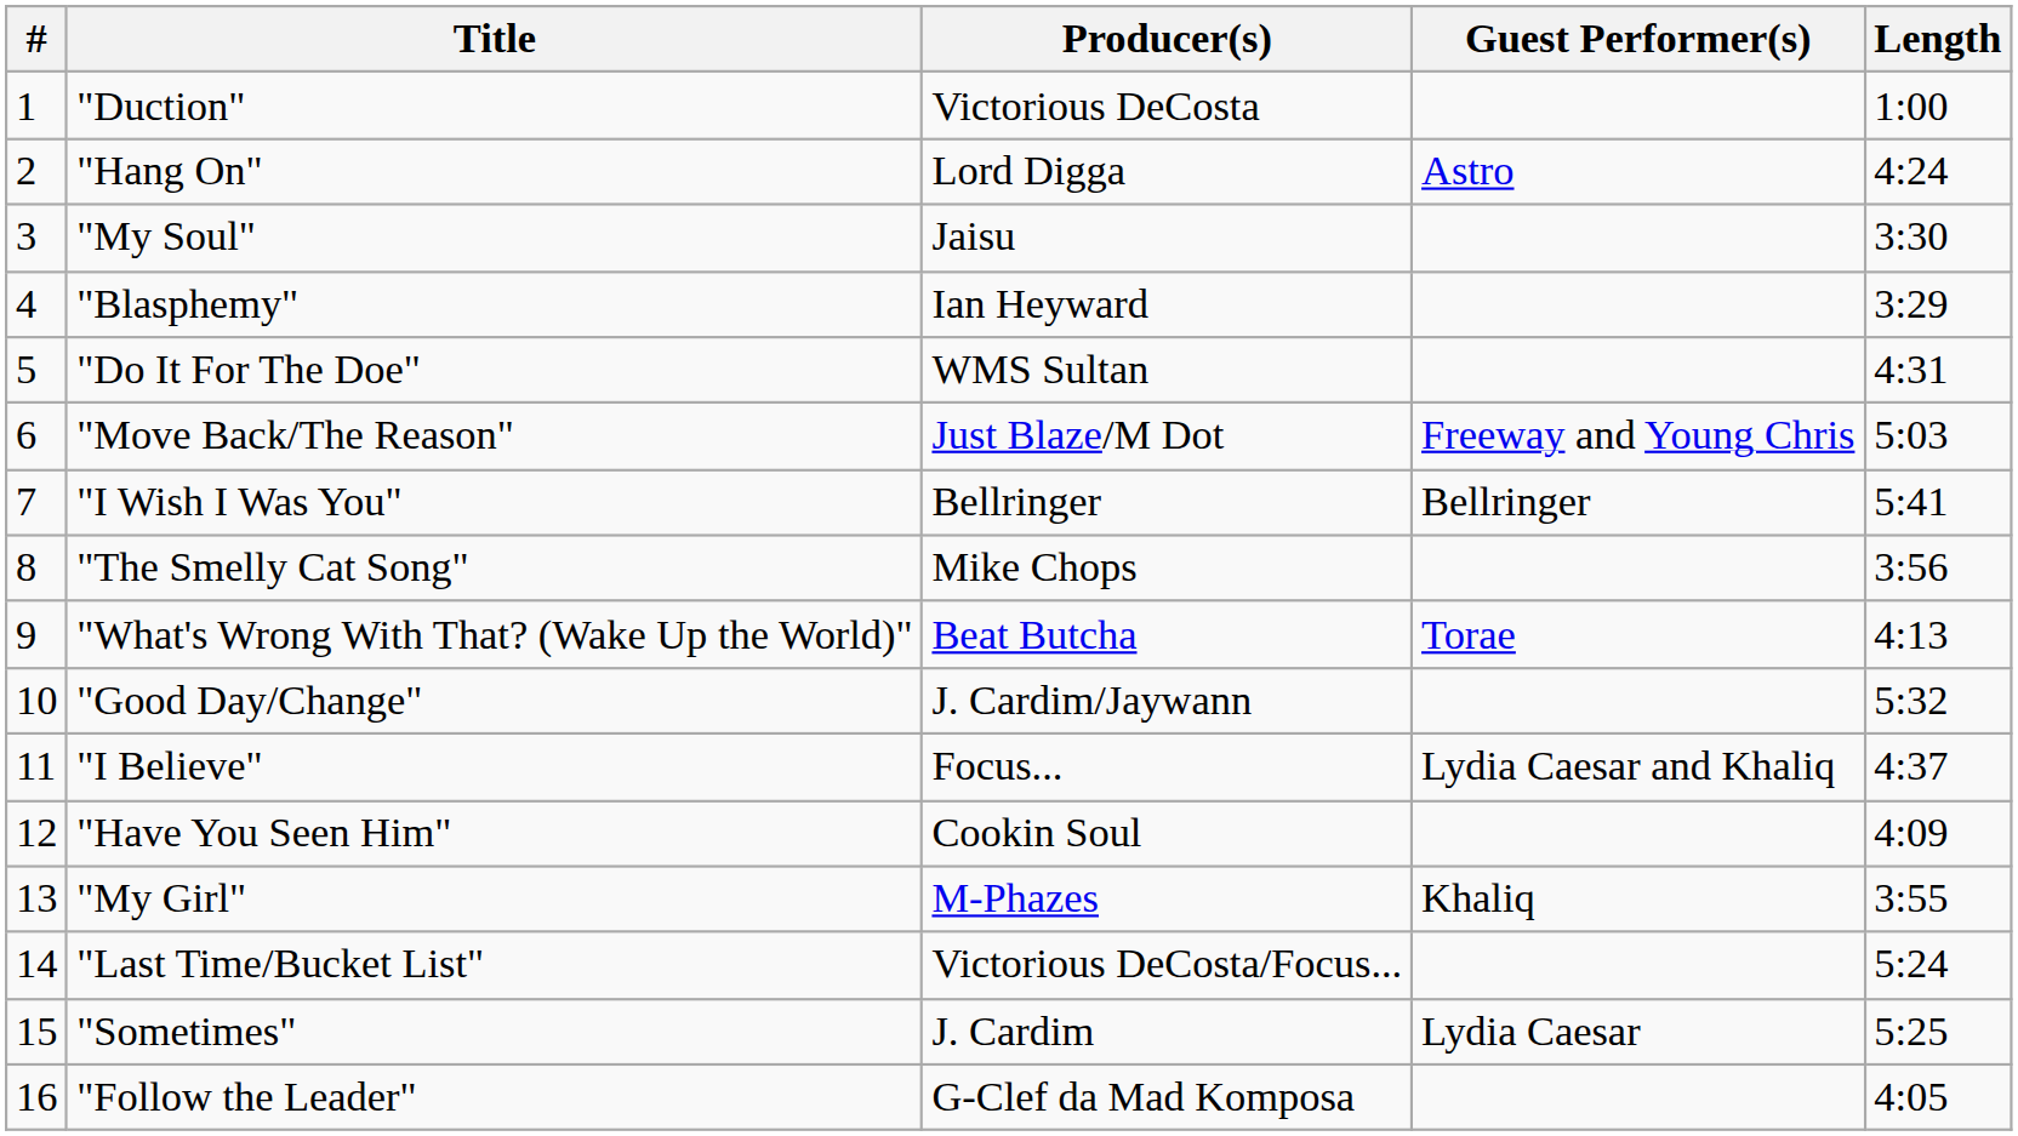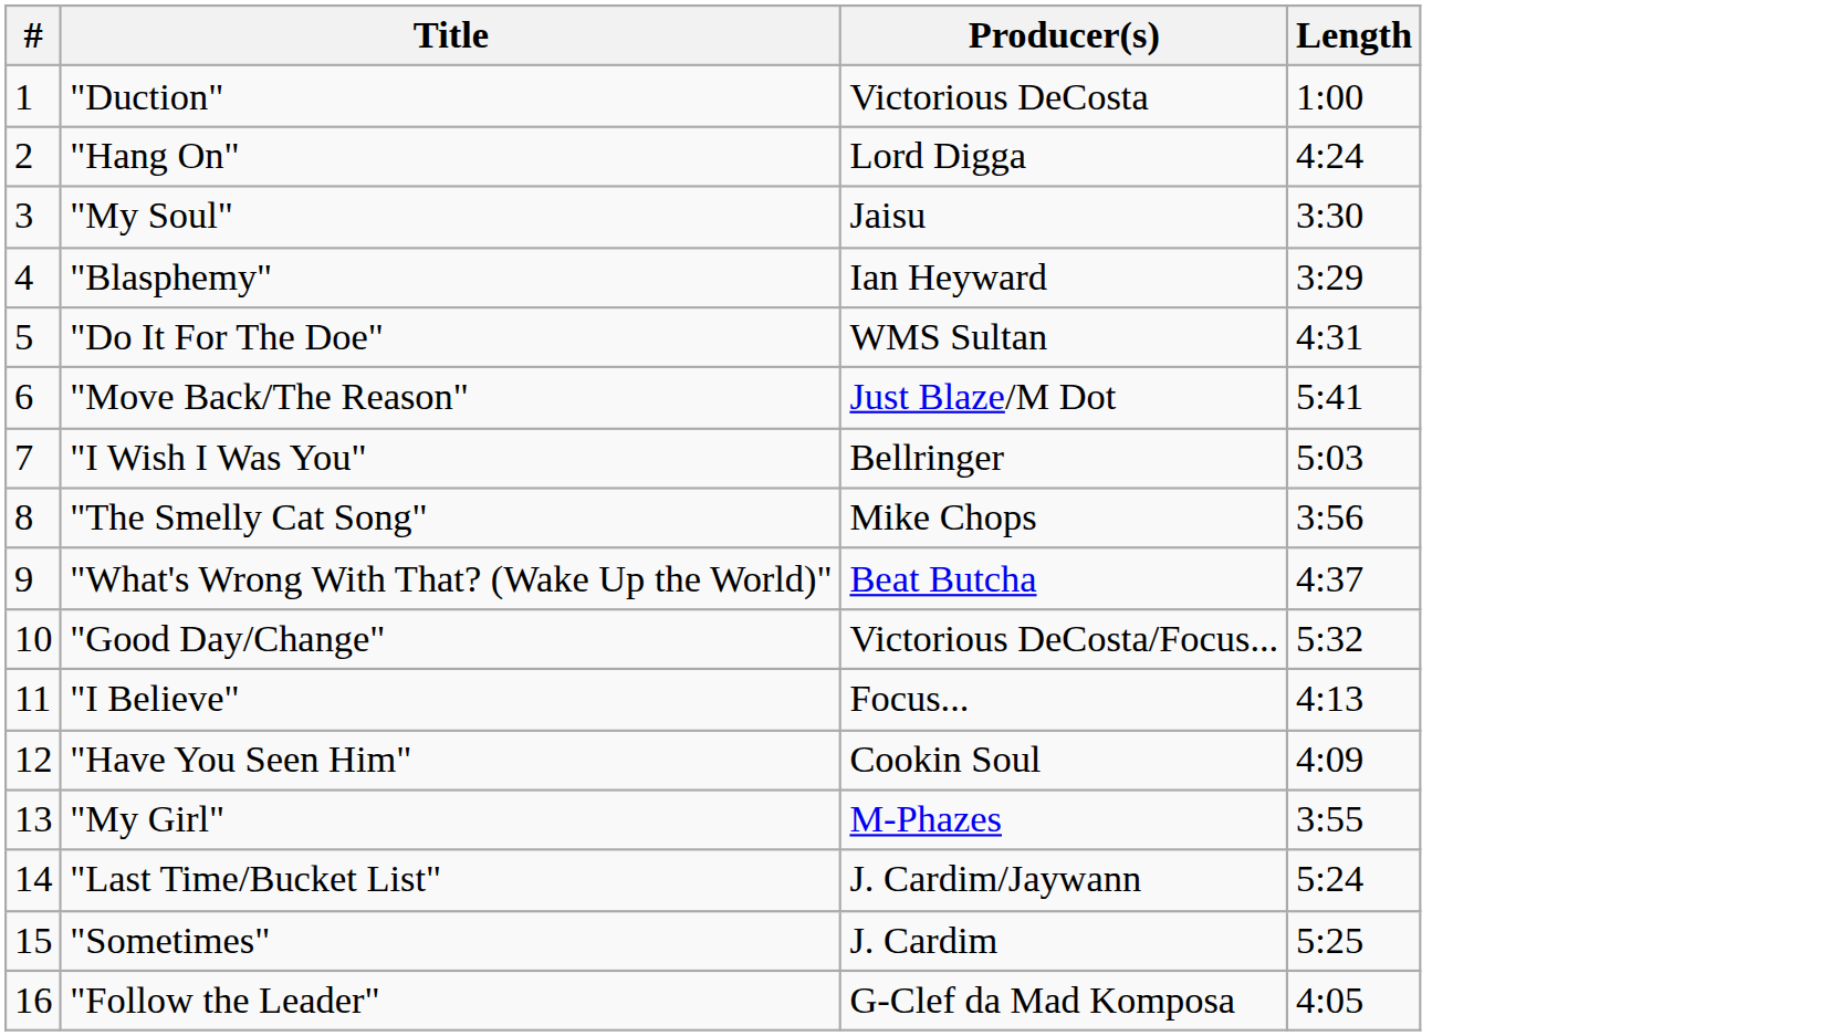- column: Guest Performer(s) | Astro | Freeway and Young Chris | Bellringer | Torae | Lydia Caesar and Khaliq | Khaliq | Lydia Caesar
"Move Back/The Reason" | Length: 5:03 -> 5:41
"I Wish I Was You" | Length: 5:41 -> 5:03
"What's Wrong With That? (Wake Up the World)" | Length: 4:13 -> 4:37
"Good Day/Change" | Producer(s): J. Cardim/Jaywann -> Victorious DeCosta/Focus...
"I Believe" | Length: 4:37 -> 4:13
"Last Time/Bucket List" | Producer(s): Victorious DeCosta/Focus... -> J. Cardim/Jaywann
